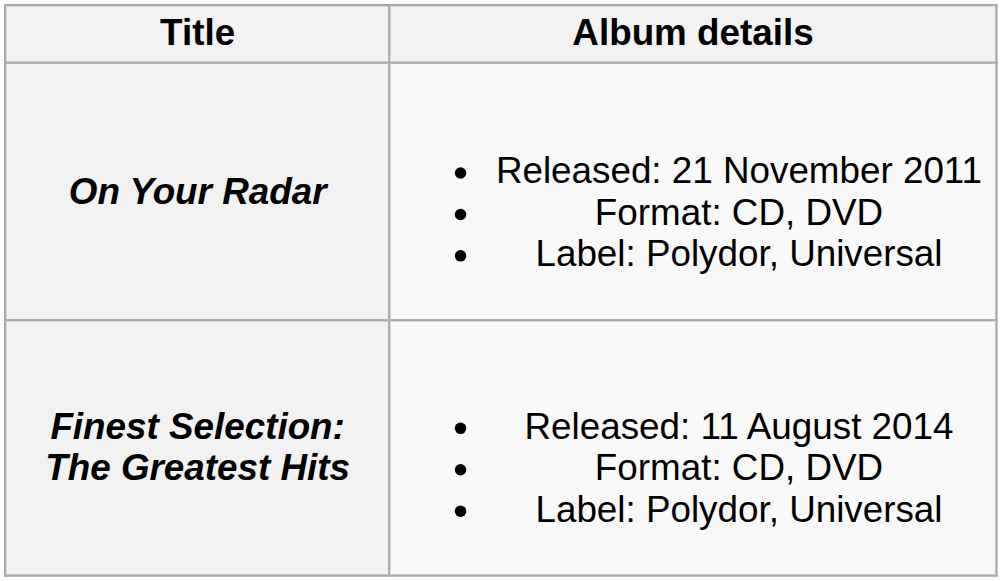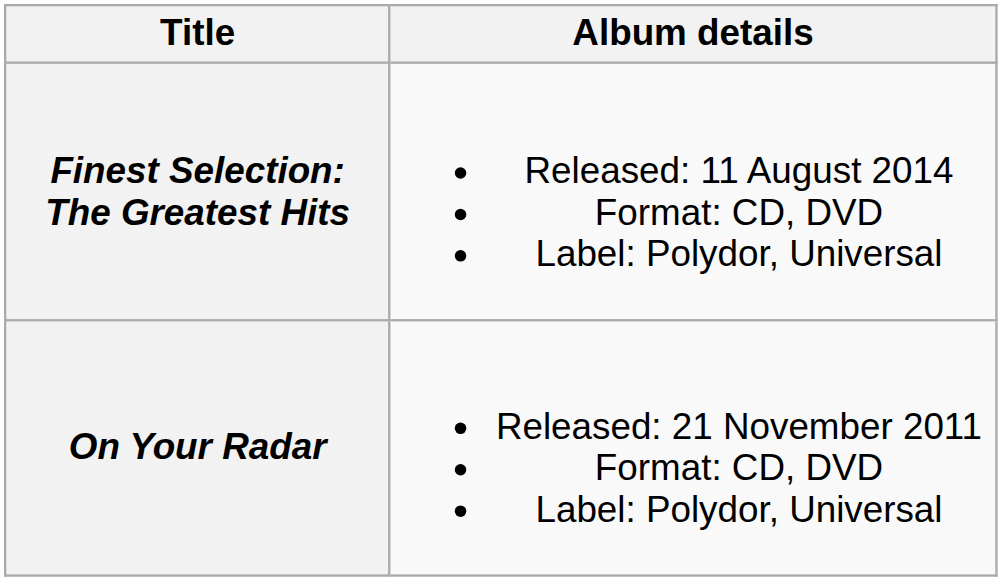rows swapped: On Your Radar <-> Finest Selection: The Greatest Hits
